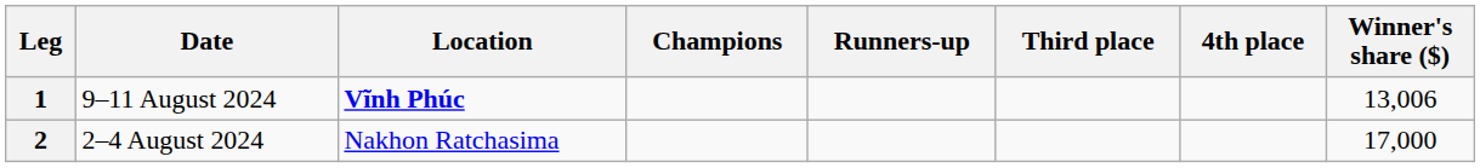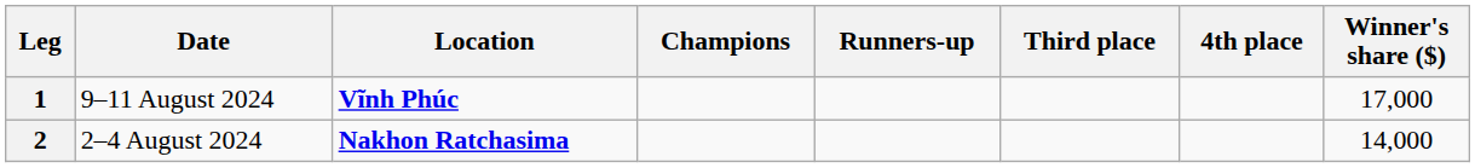1 | Winner's share ($): 13,006 -> 17,000
2 | Location: normal -> bold
2 | Winner's share ($): 17,000 -> 14,000
